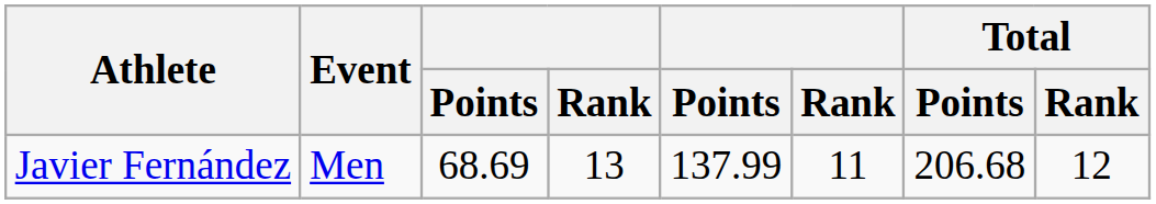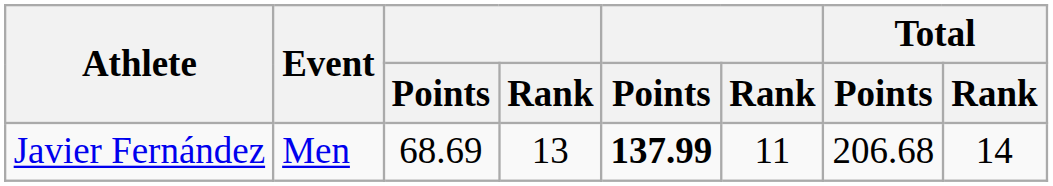Javier Fernández | column 5: normal -> bold
Javier Fernández | Total / Rank: 12 -> 14
